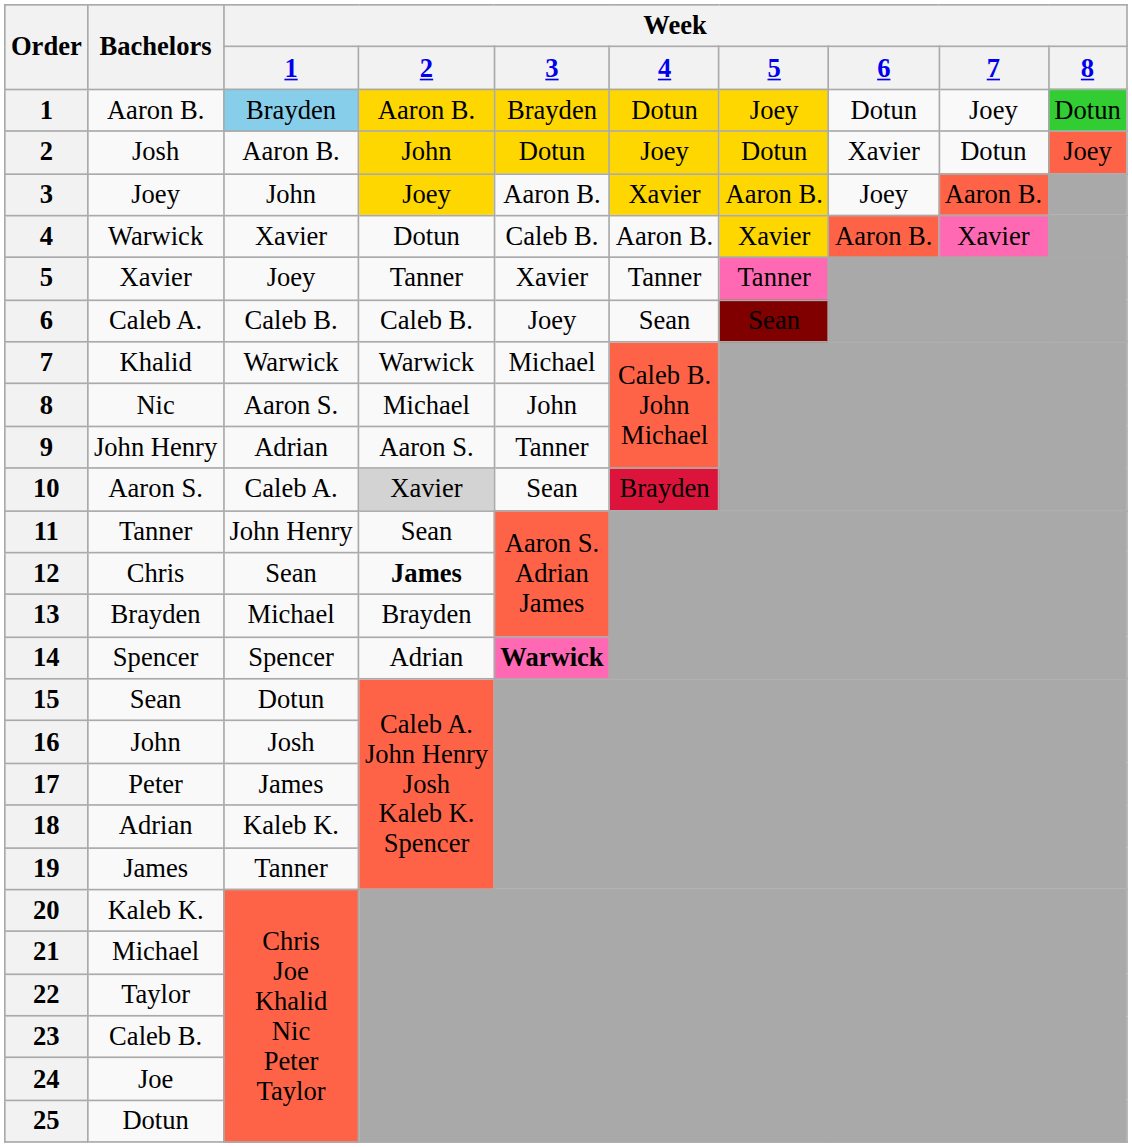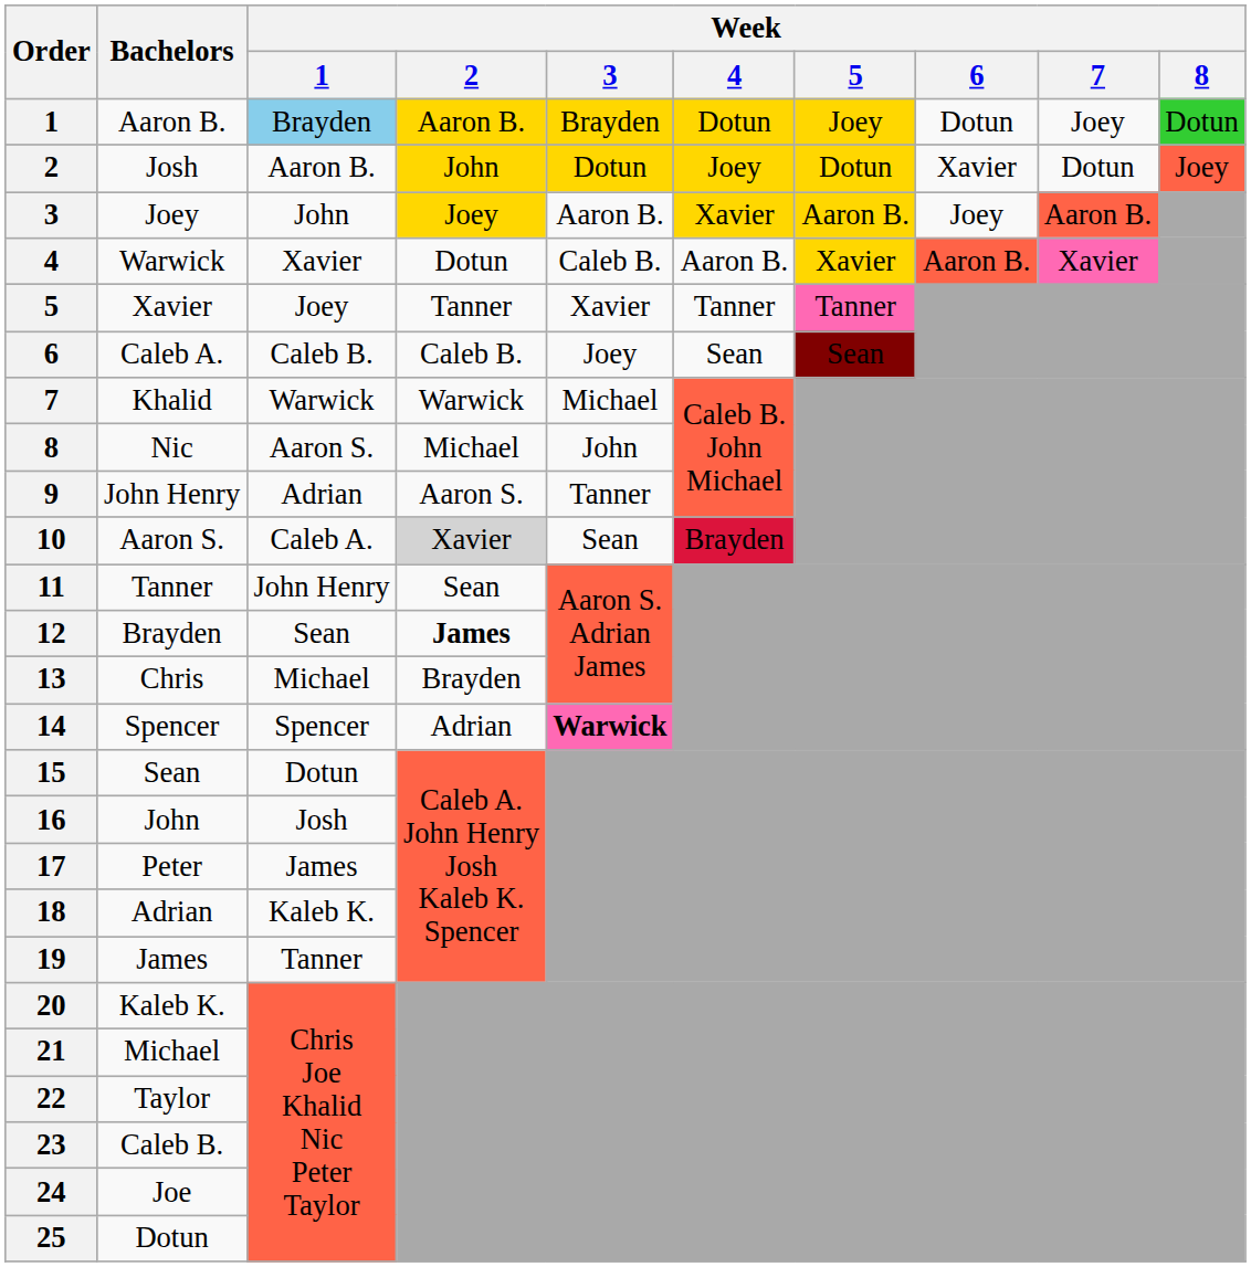12 | Bachelors: Chris -> Brayden
13 | Bachelors: Brayden -> Chris
